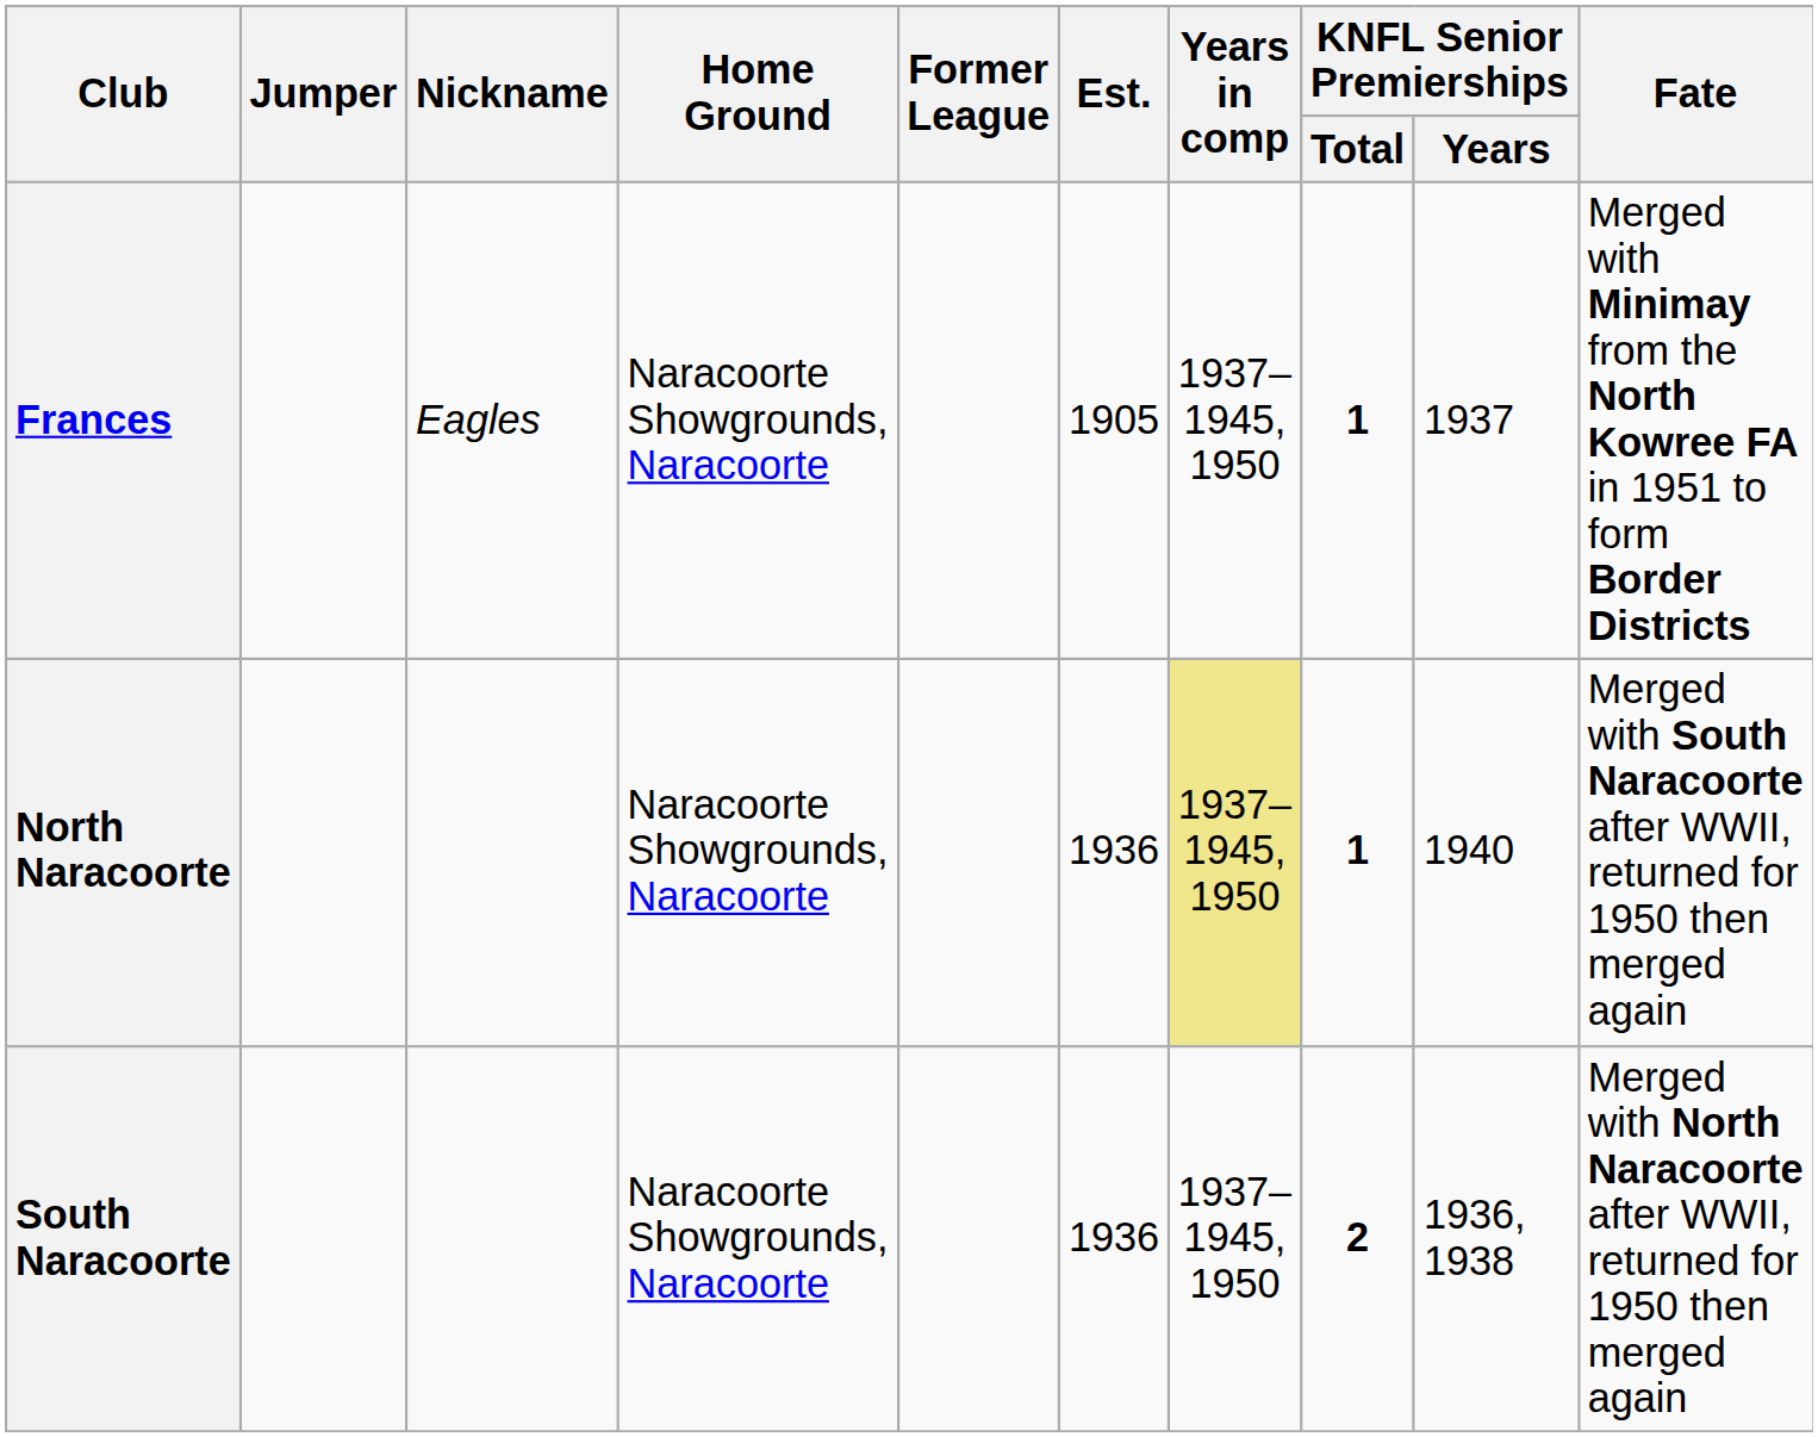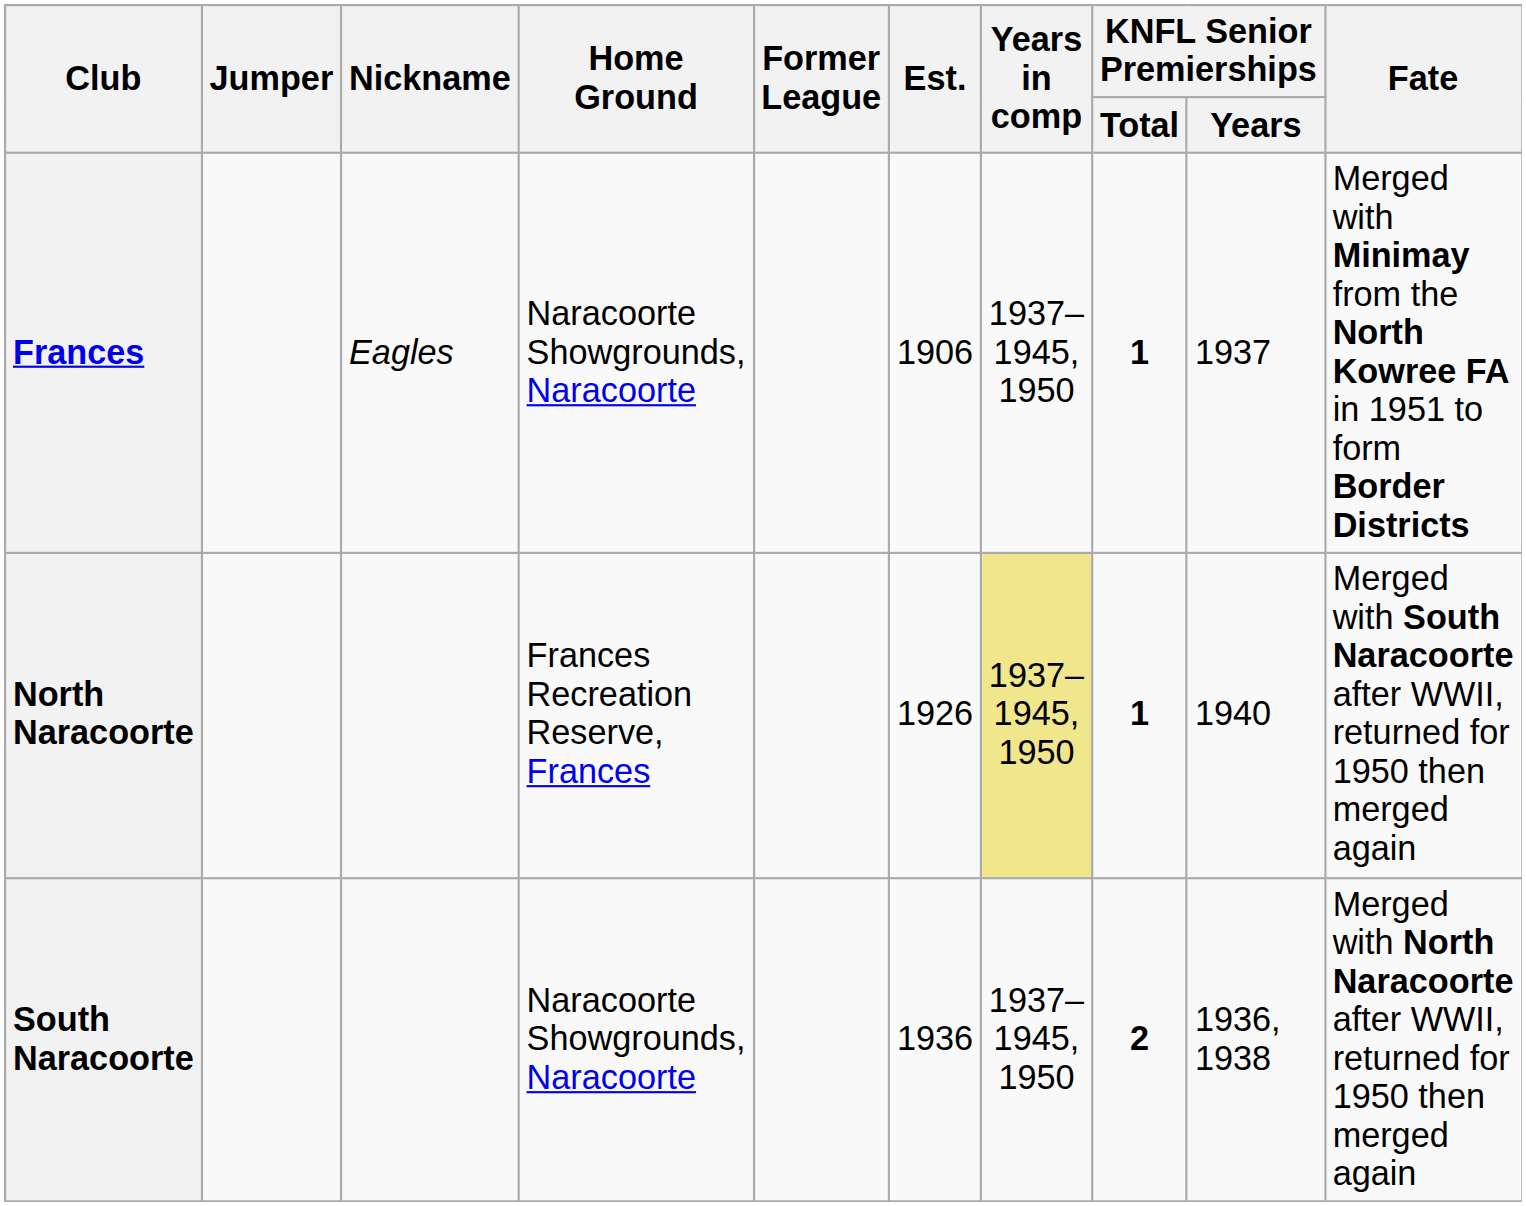Frances | Est.: 1905 -> 1906
North Naracoorte | Home Ground: Naracoorte Showgrounds, Naracoorte -> Frances Recreation Reserve, Frances
North Naracoorte | Est.: 1936 -> 1926
